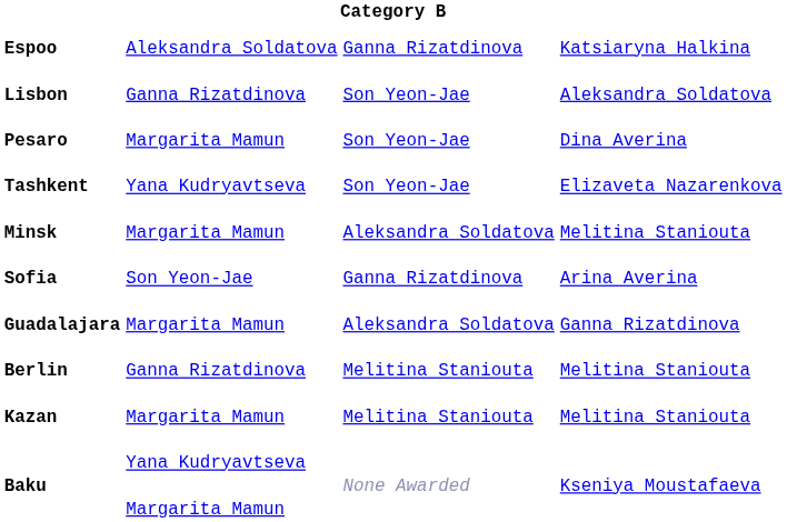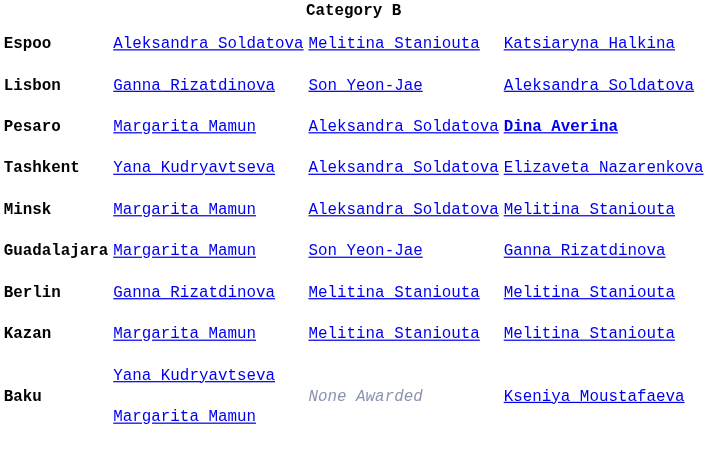Espoo | column 3: Ganna Rizatdinova -> Melitina Staniouta
Pesaro | column 3: Son Yeon-Jae -> Aleksandra Soldatova
Pesaro | column 4: normal -> bold
Tashkent | column 3: Son Yeon-Jae -> Aleksandra Soldatova
- row: Sofia | Son Yeon-Jae | Ganna Rizatdinova | Arina Averina
Guadalajara | column 3: Aleksandra Soldatova -> Son Yeon-Jae
